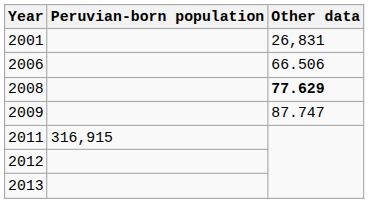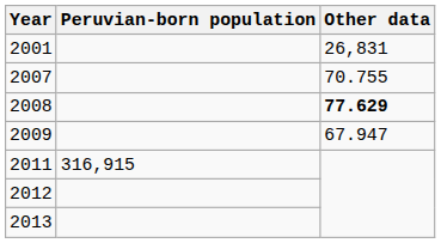- row: 2006 | 66.506
+ row: 2007 | 70.755
2009 | Other data: 87.747 -> 67.947
